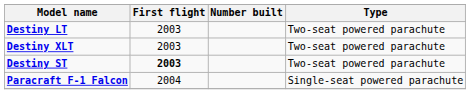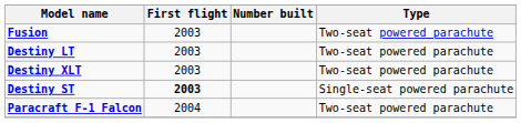+ row: Fusion | 2003 | Two-seat powered parachute
Destiny ST | Type: Two-seat powered parachute -> Single-seat powered parachute
Paracraft F-1 Falcon | Type: Single-seat powered parachute -> Two-seat powered parachute
